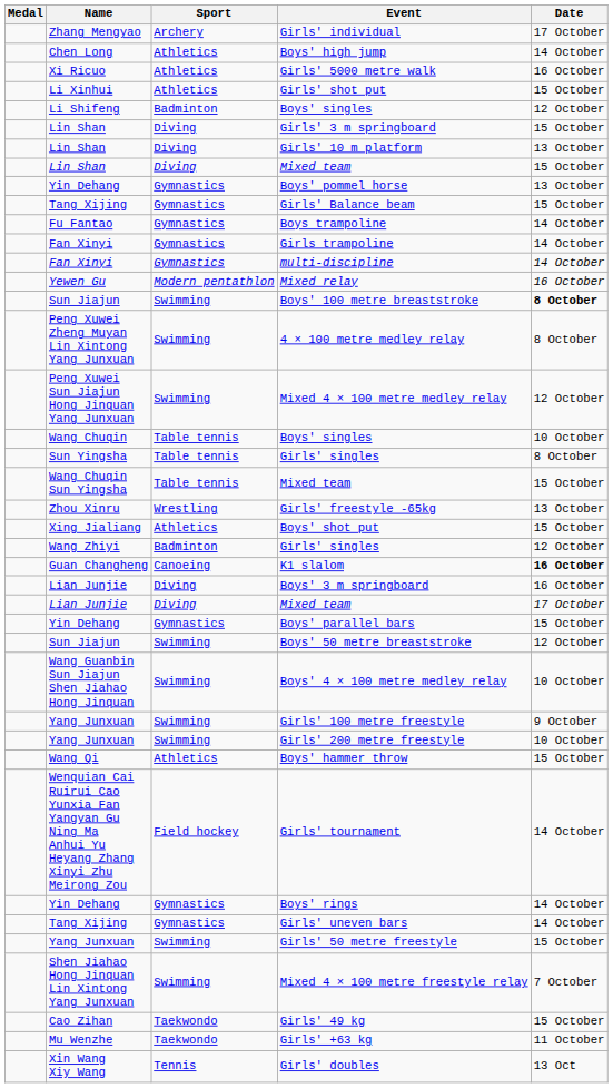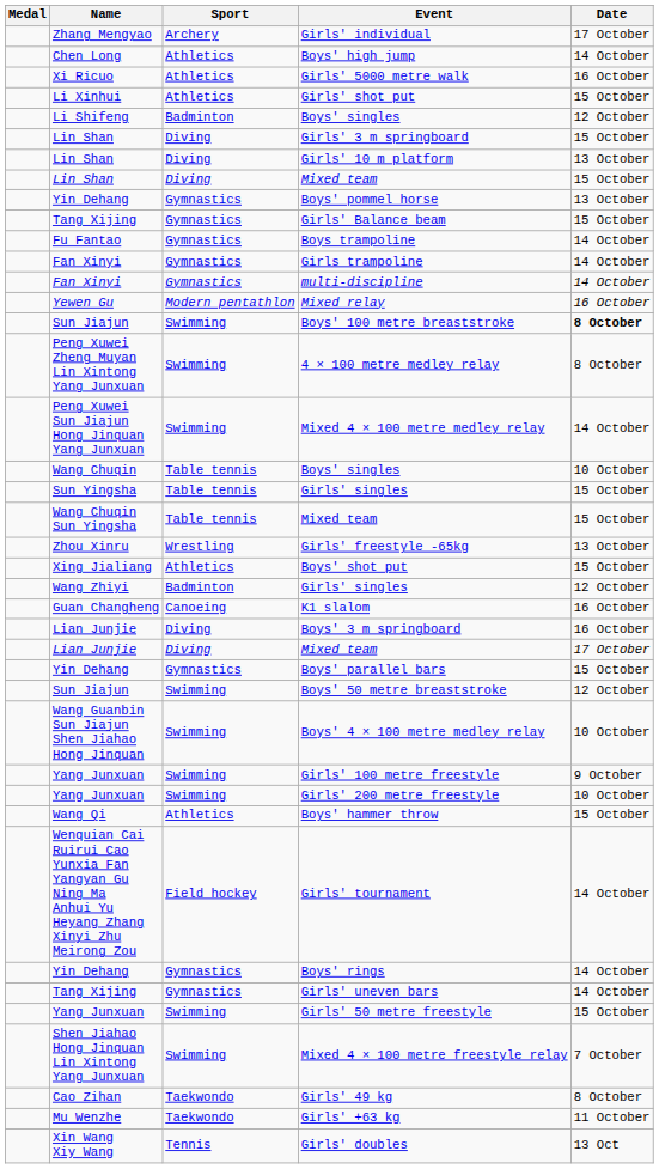Mixed 4 × 100 metre medley relay | Date: 12 October -> 14 October
Sun Yingsha / Girls' singles | Date: 8 October -> 15 October
K1 slalom | Date: bold -> normal
Girls' 49 kg | Date: 15 October -> 8 October
